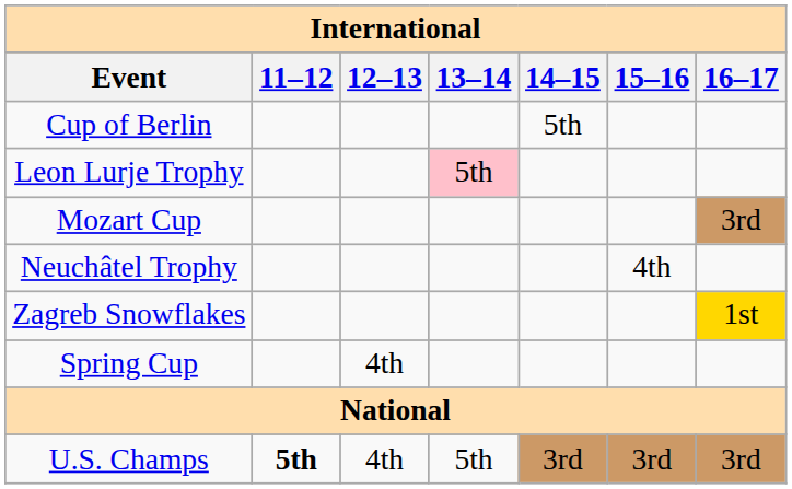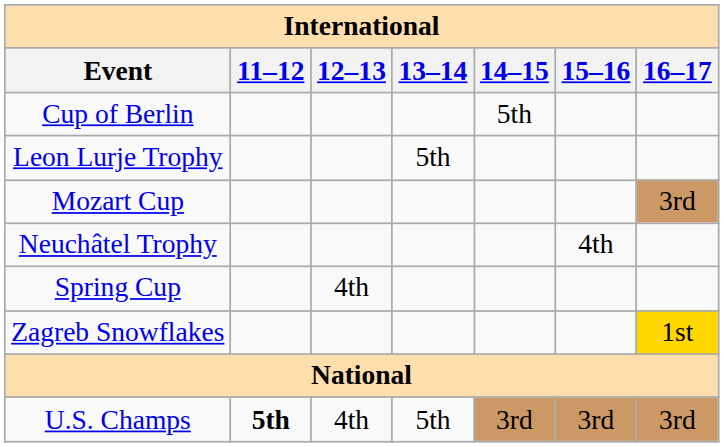Leon Lurje Trophy | 13–14: pink background -> no background
rows swapped: Spring Cup <-> Zagreb Snowflakes
